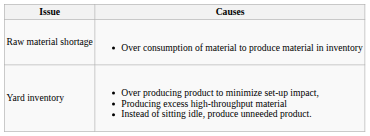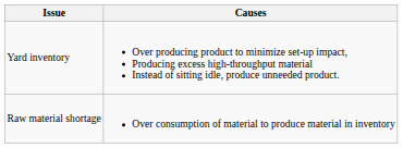rows swapped: Yard inventory <-> Raw material shortage
